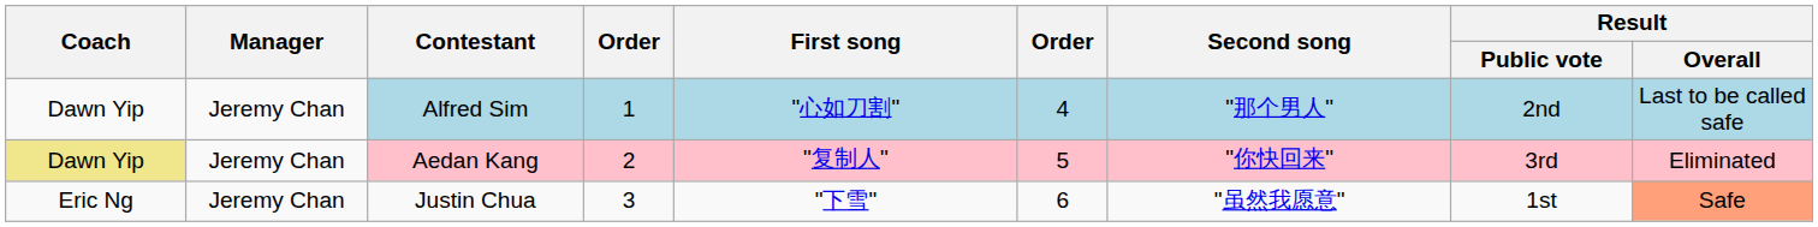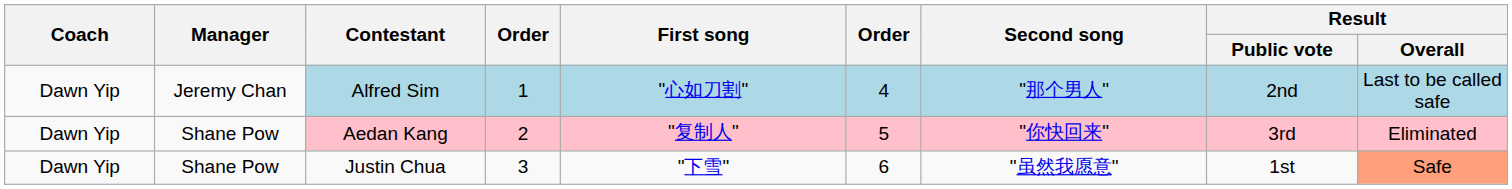Aedan Kang | Coach: khaki background -> no background
Aedan Kang | Manager: Jeremy Chan -> Shane Pow
Justin Chua | Coach: Eric Ng -> Dawn Yip
Justin Chua | Manager: Jeremy Chan -> Shane Pow
